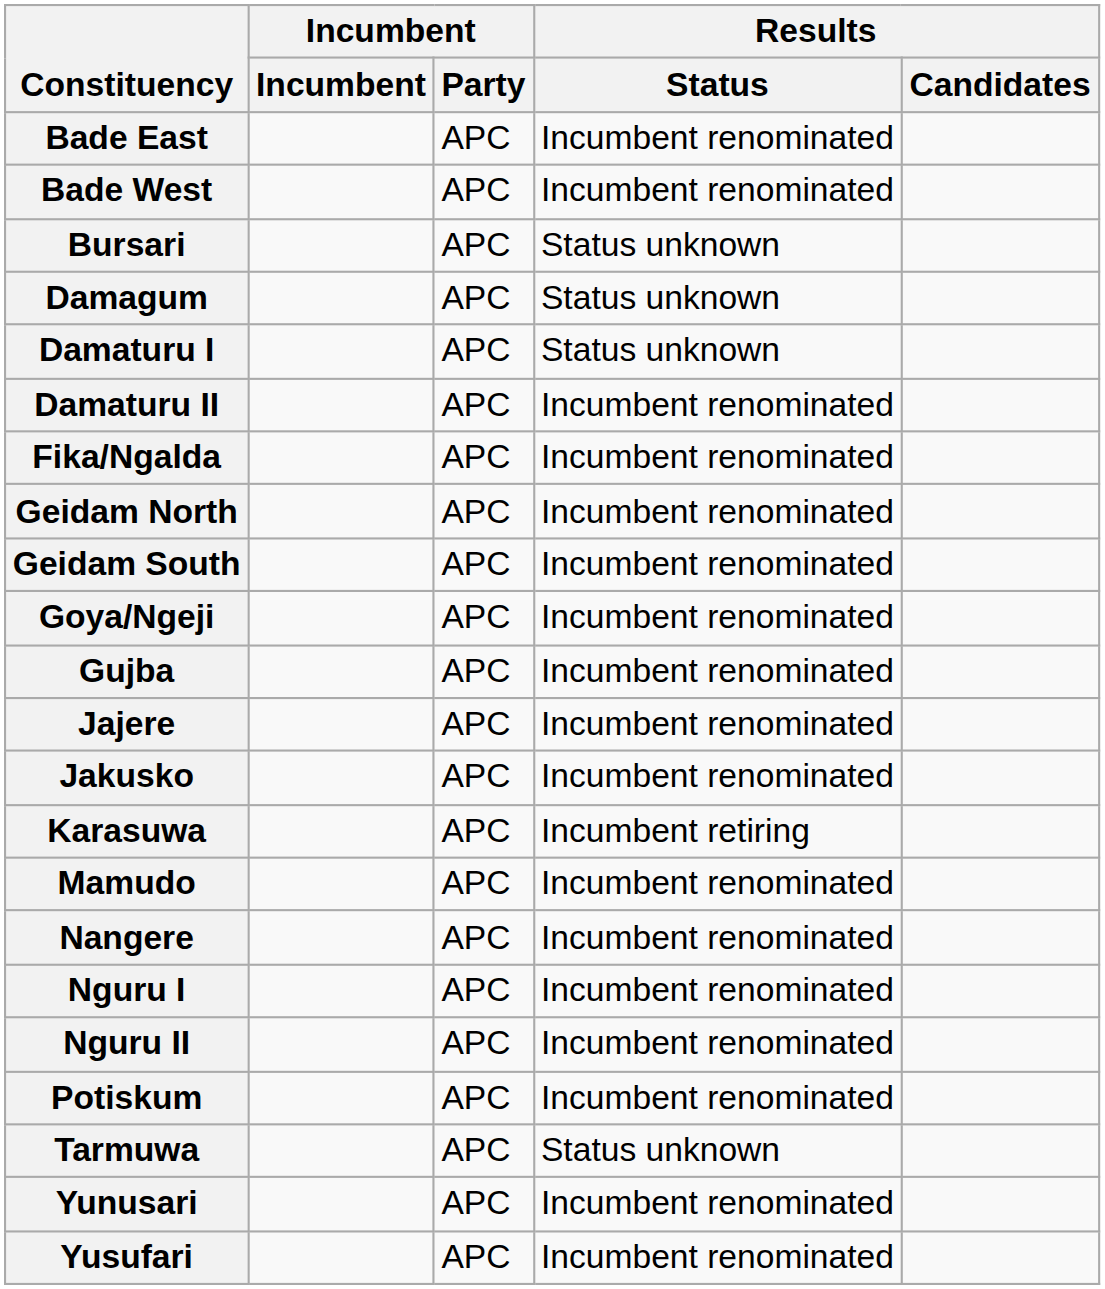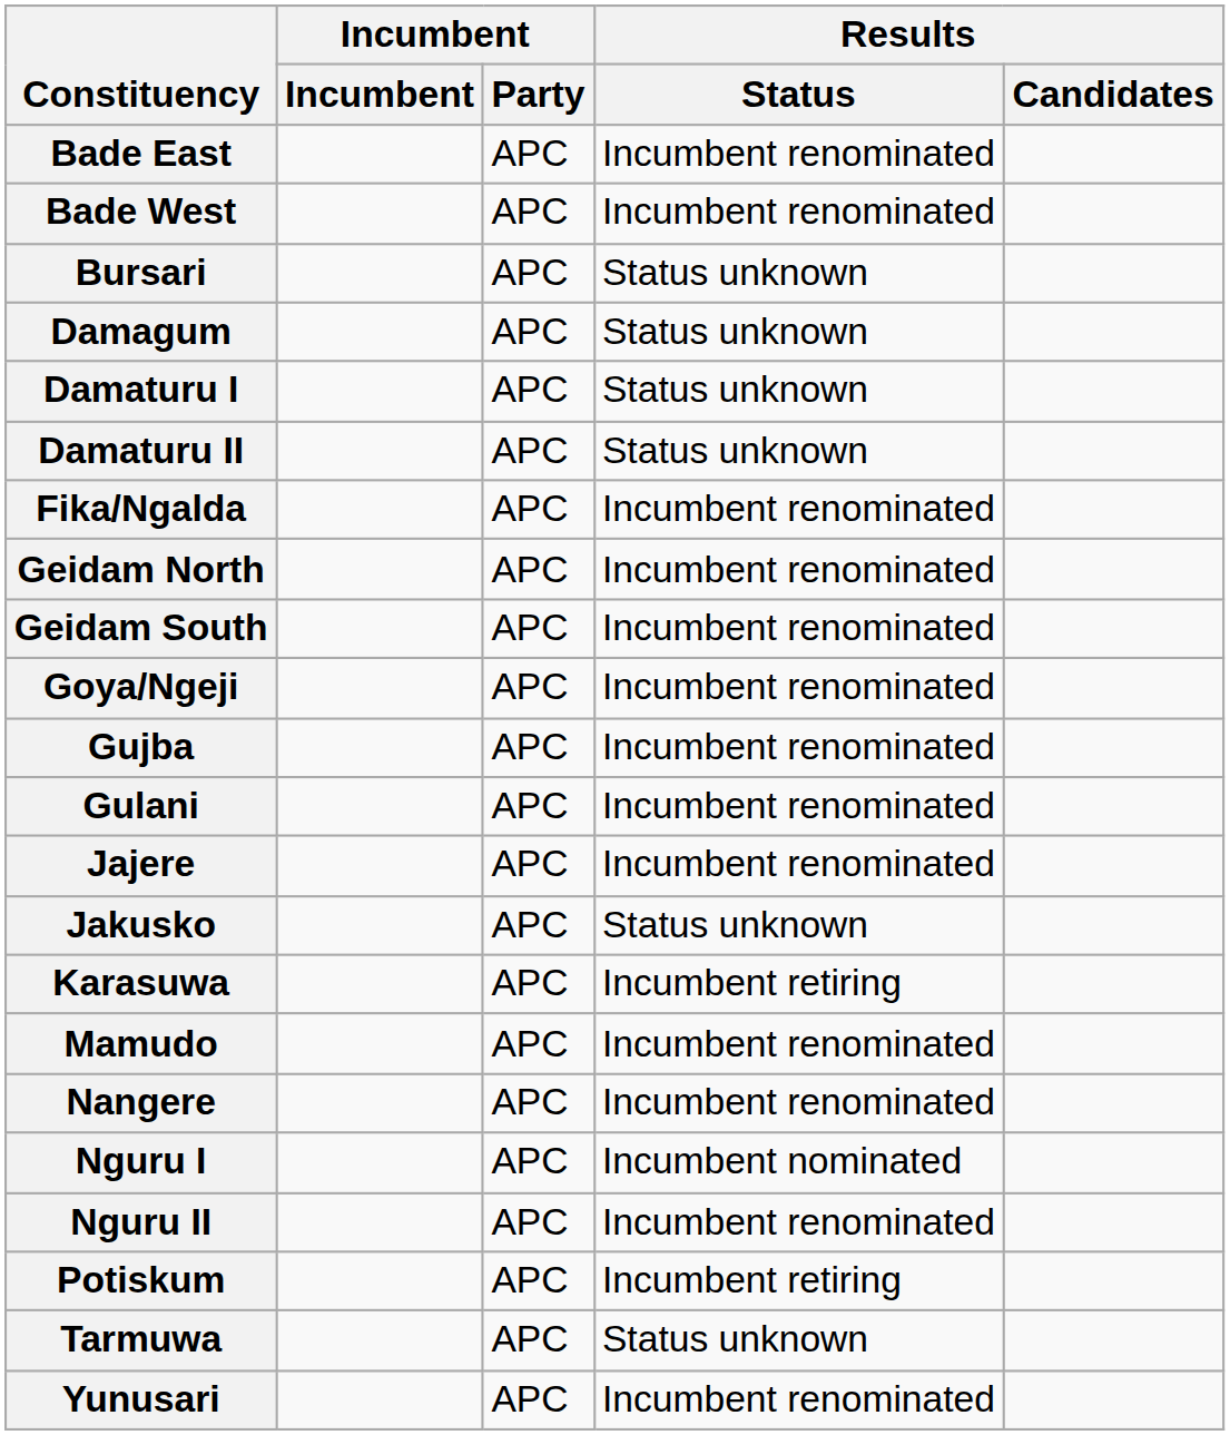Damaturu II | Results / Status: Incumbent renominated -> Status unknown
+ row: Gulani | APC | Incumbent renominated
Jakusko | Results / Status: Incumbent renominated -> Status unknown
Nguru I | Results / Status: Incumbent renominated -> Incumbent nominated
Potiskum | Results / Status: Incumbent renominated -> Incumbent retiring
- row: Yusufari | APC | Incumbent renominated
